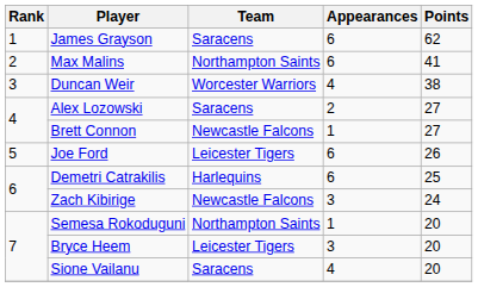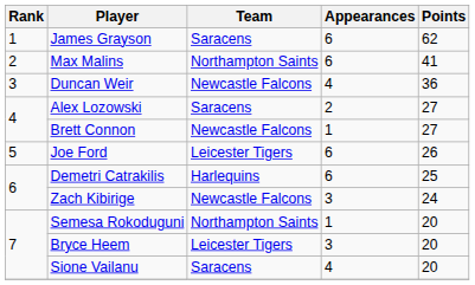Duncan Weir | Team: Worcester Warriors -> Newcastle Falcons
Duncan Weir | Points: 38 -> 36
